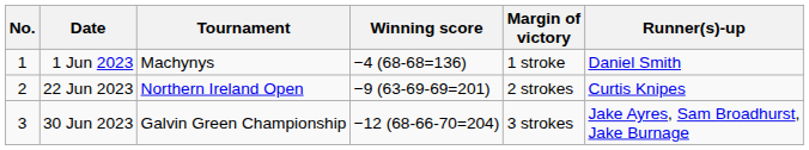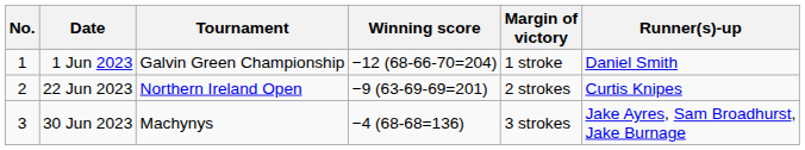1 Jun 2023 | Tournament: Machynys -> Galvin Green Championship
1 Jun 2023 | Winning score: −4 (68-68=136) -> −12 (68-66-70=204)
30 Jun 2023 | Tournament: Galvin Green Championship -> Machynys
30 Jun 2023 | Winning score: −12 (68-66-70=204) -> −4 (68-68=136)
